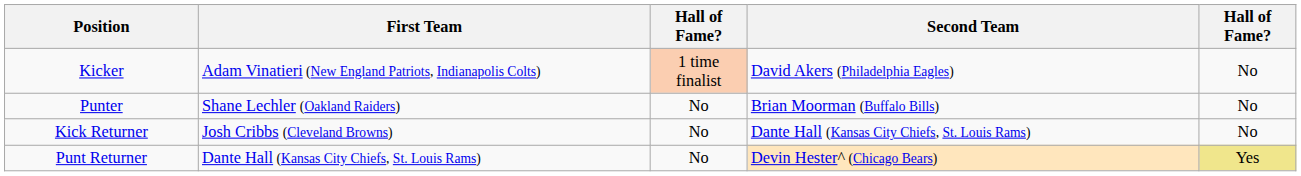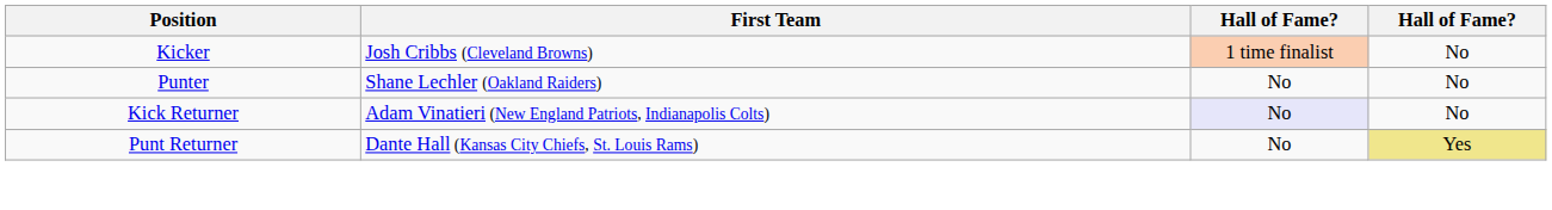- column: Second Team | David Akers (Philadelphia Eagles) | Brian Moorman (Buffalo Bills) | Dante Hall (Kansas City Chiefs, St. Louis Rams) | Devin Hester^ (Chicago Bears)
Kicker | First Team: Adam Vinatieri (New England Patriots, Indianapolis Colts) -> Josh Cribbs (Cleveland Browns)
Kick Returner | First Team: Josh Cribbs (Cleveland Browns) -> Adam Vinatieri (New England Patriots, Indianapolis Colts)
Kick Returner | column 3: no background -> lavender background
